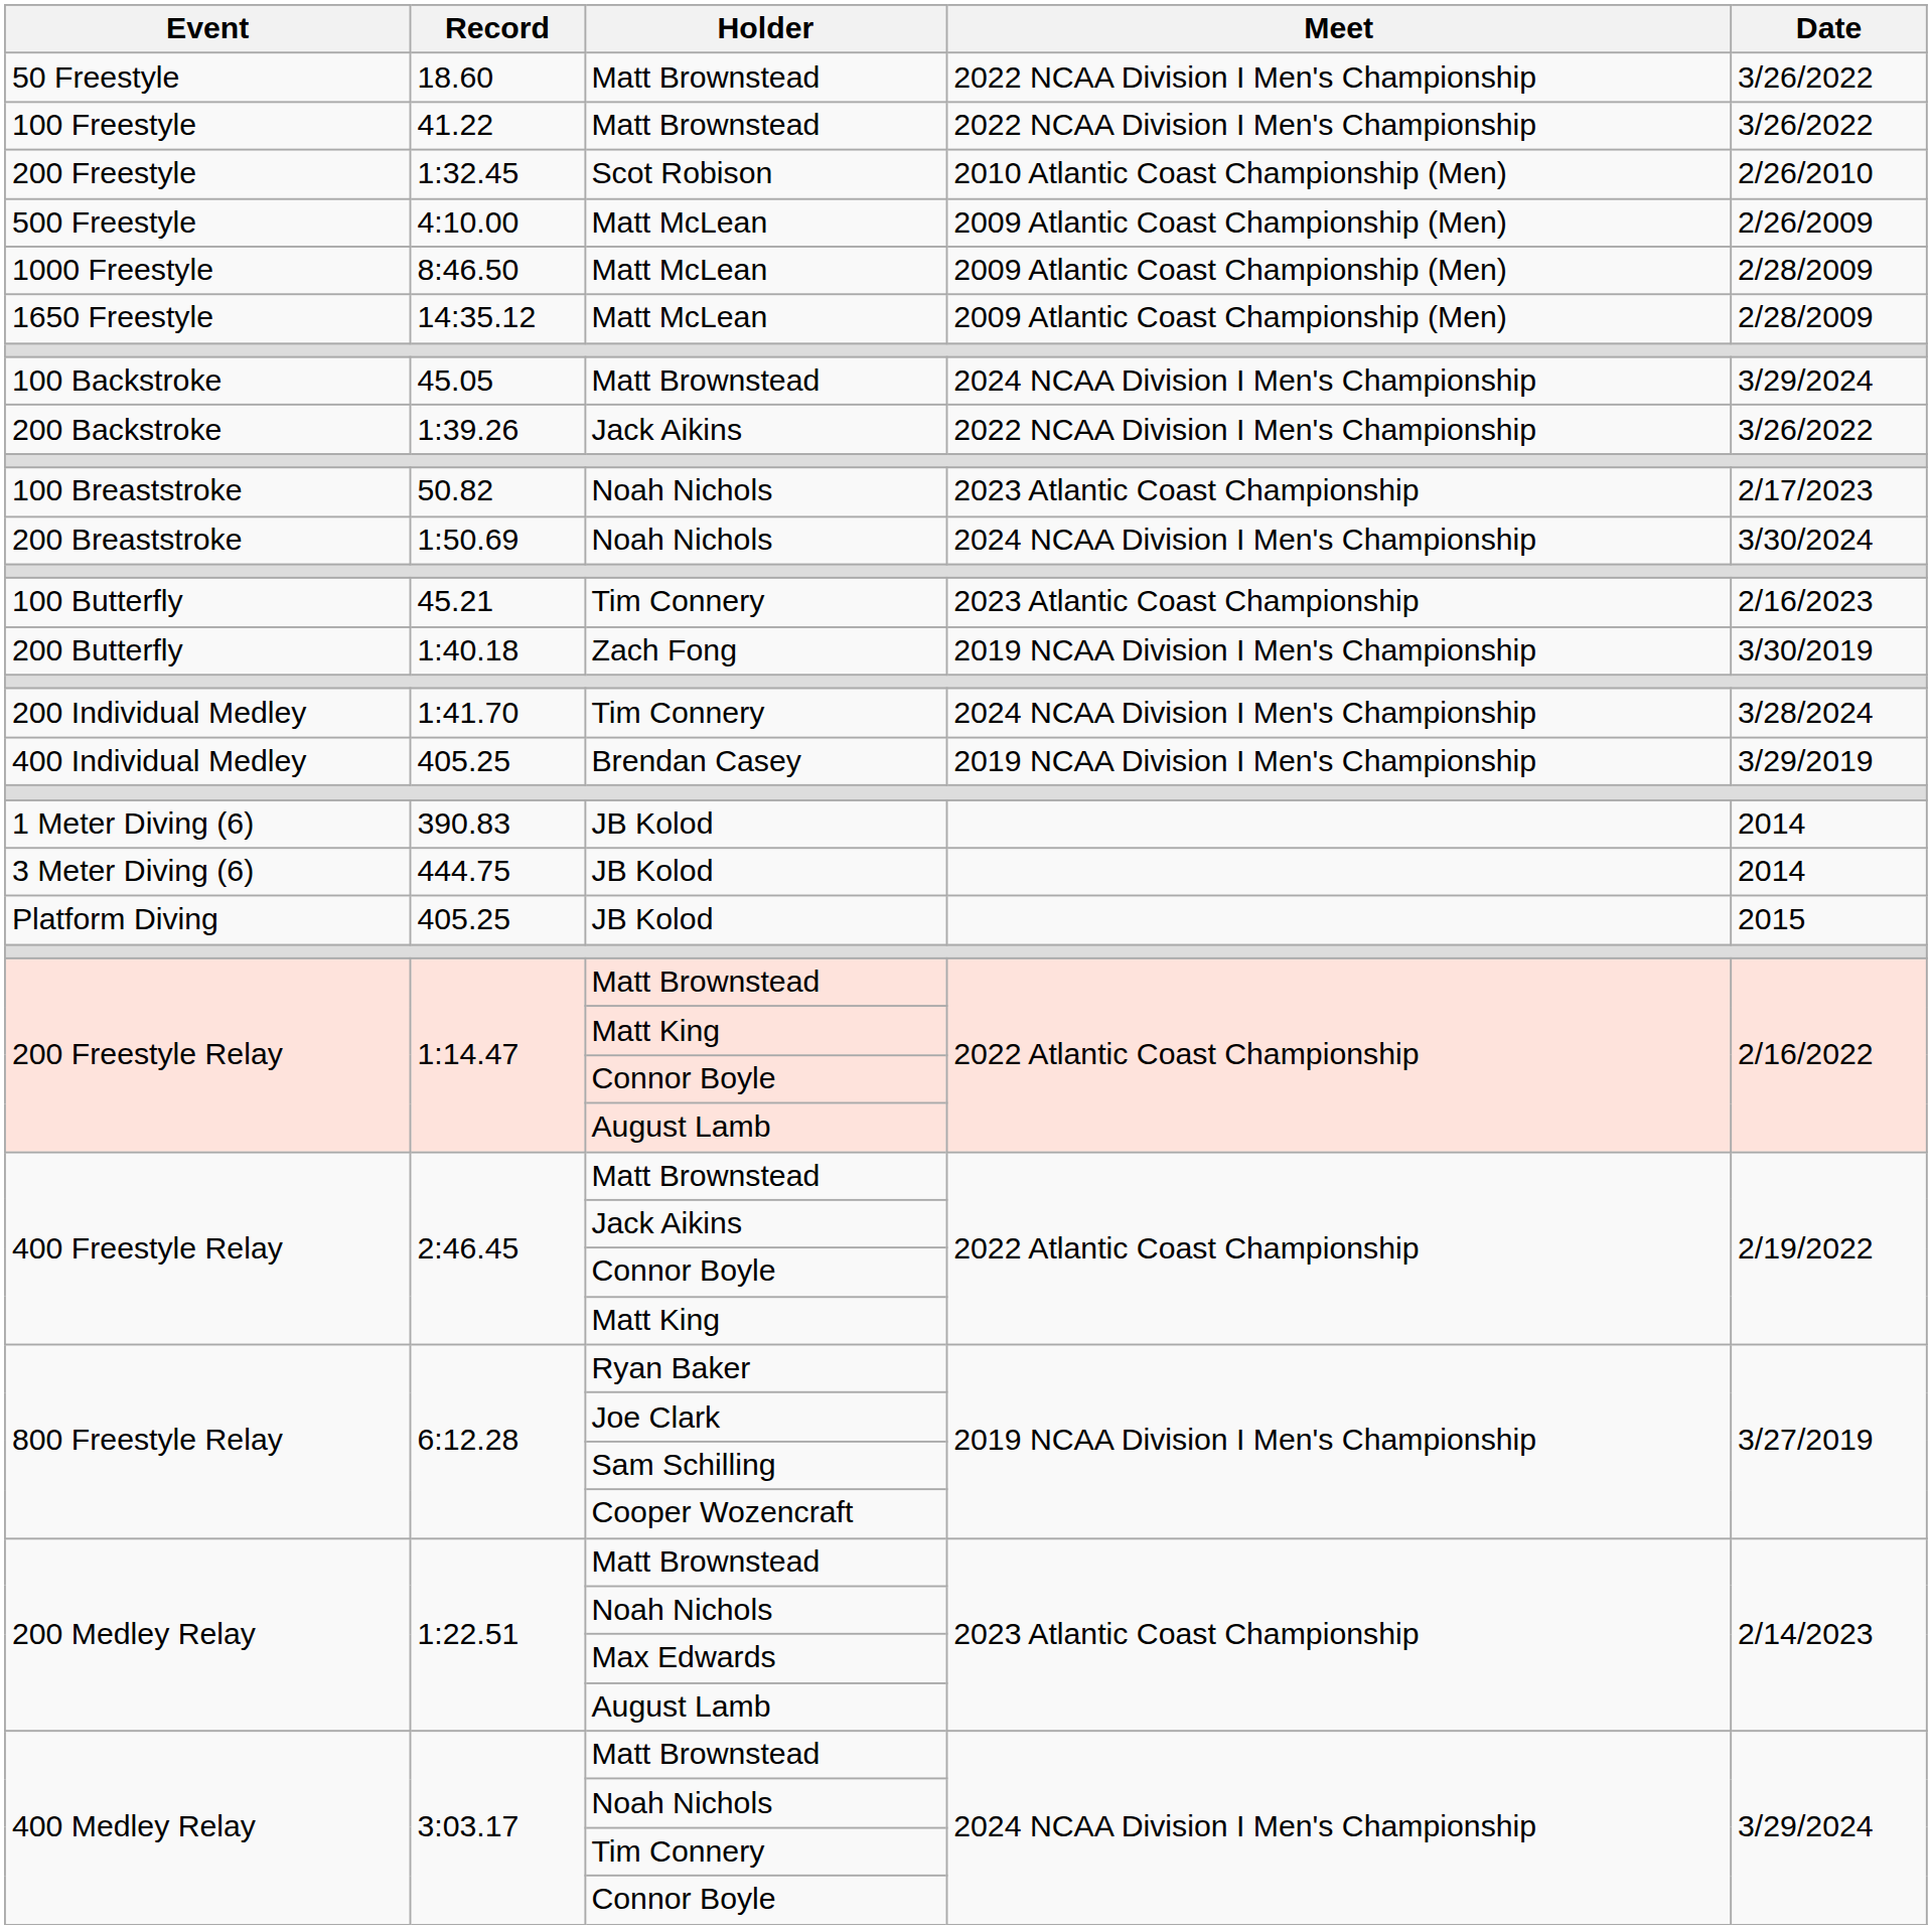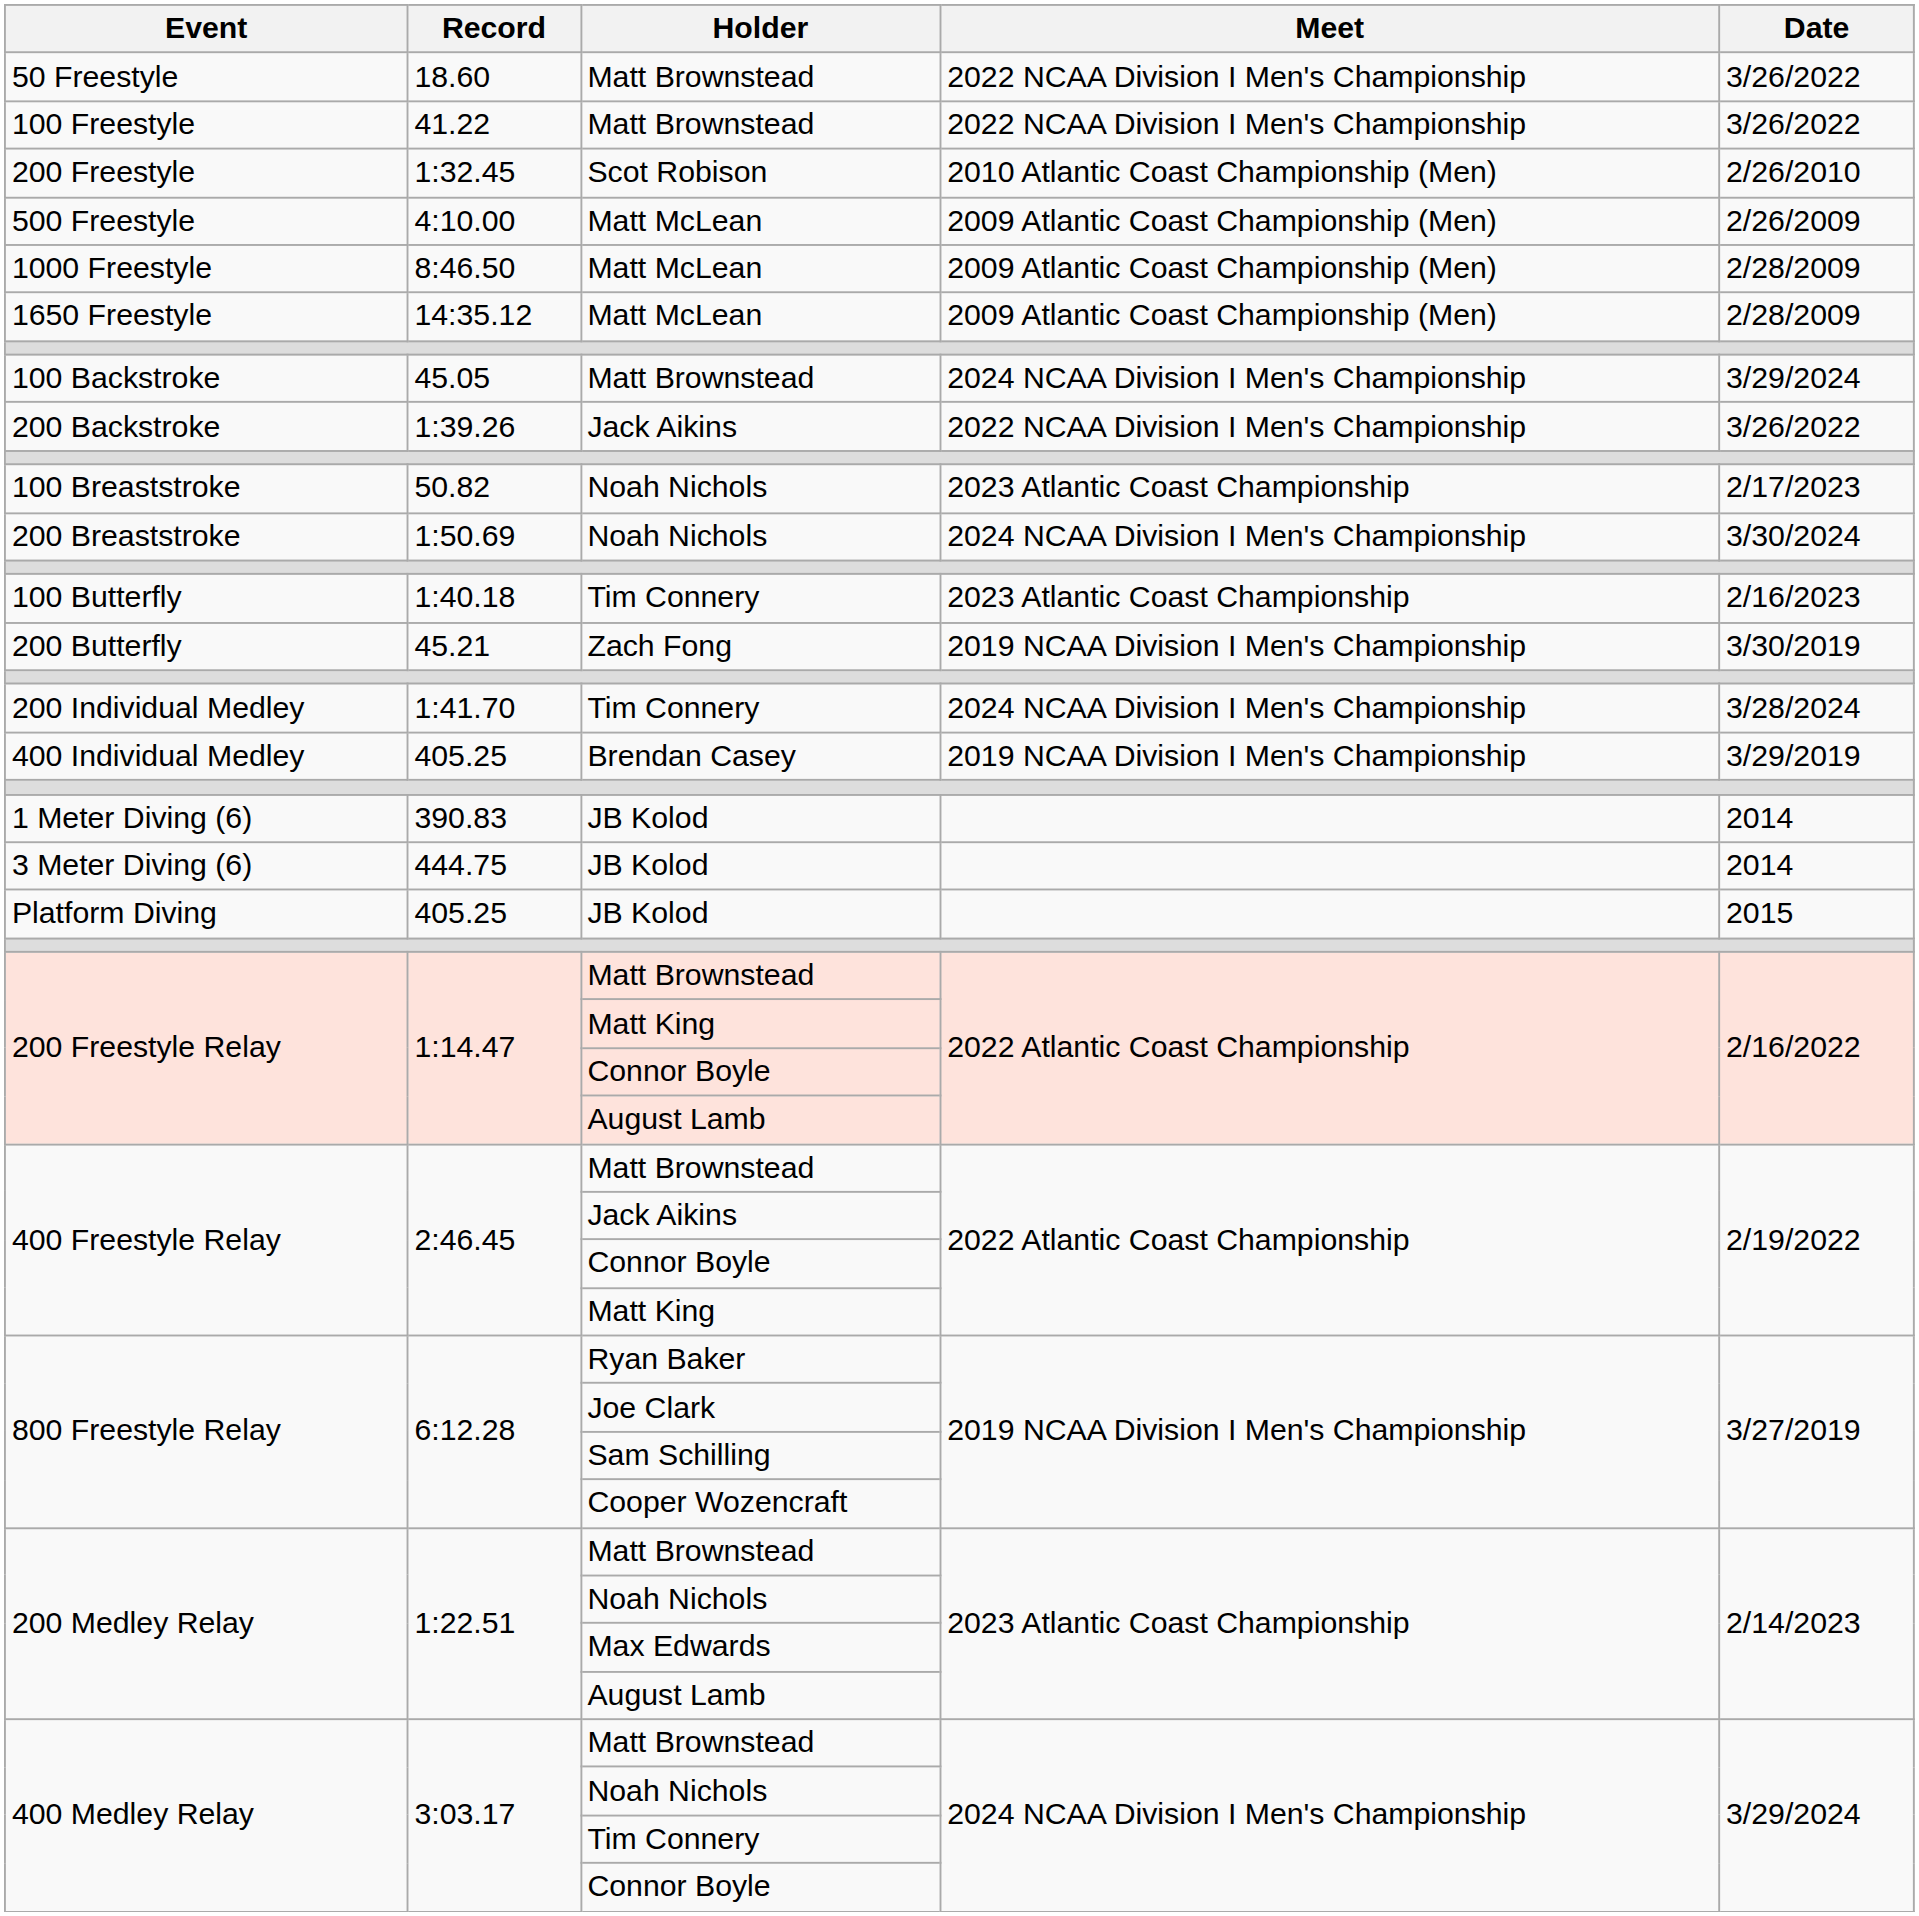100 Butterfly | Record: 45.21 -> 1:40.18
200 Butterfly | Record: 1:40.18 -> 45.21
